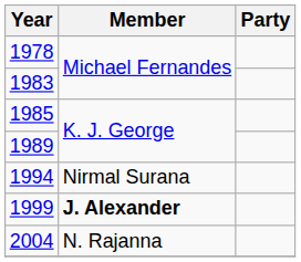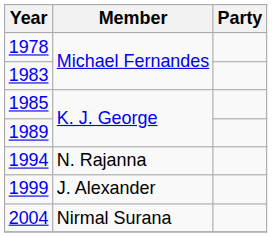1994 | Member: Nirmal Surana -> N. Rajanna
1999 | Member: bold -> normal
2004 | Member: N. Rajanna -> Nirmal Surana
